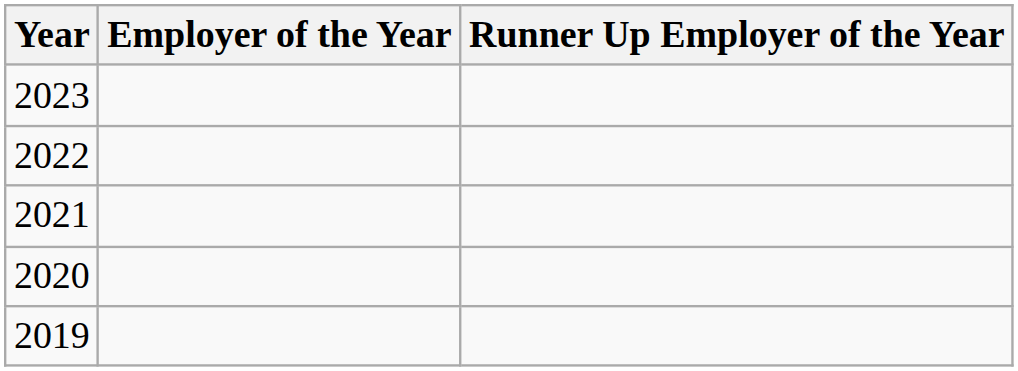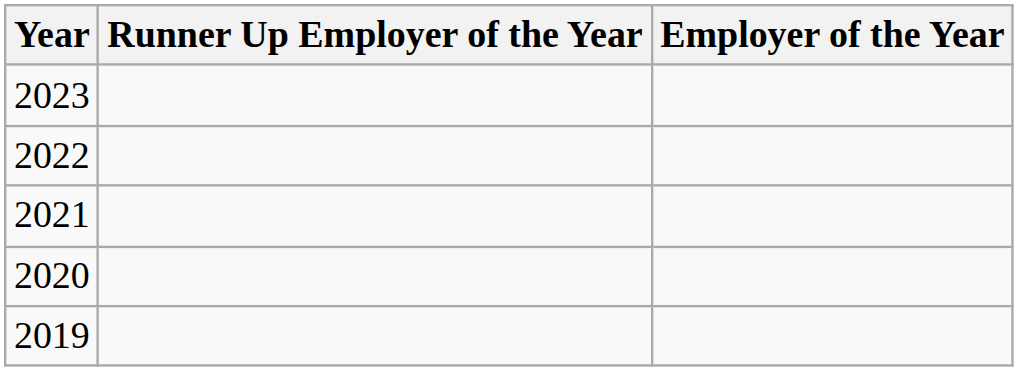columns swapped: Employer of the Year <-> Runner Up Employer of the Year
